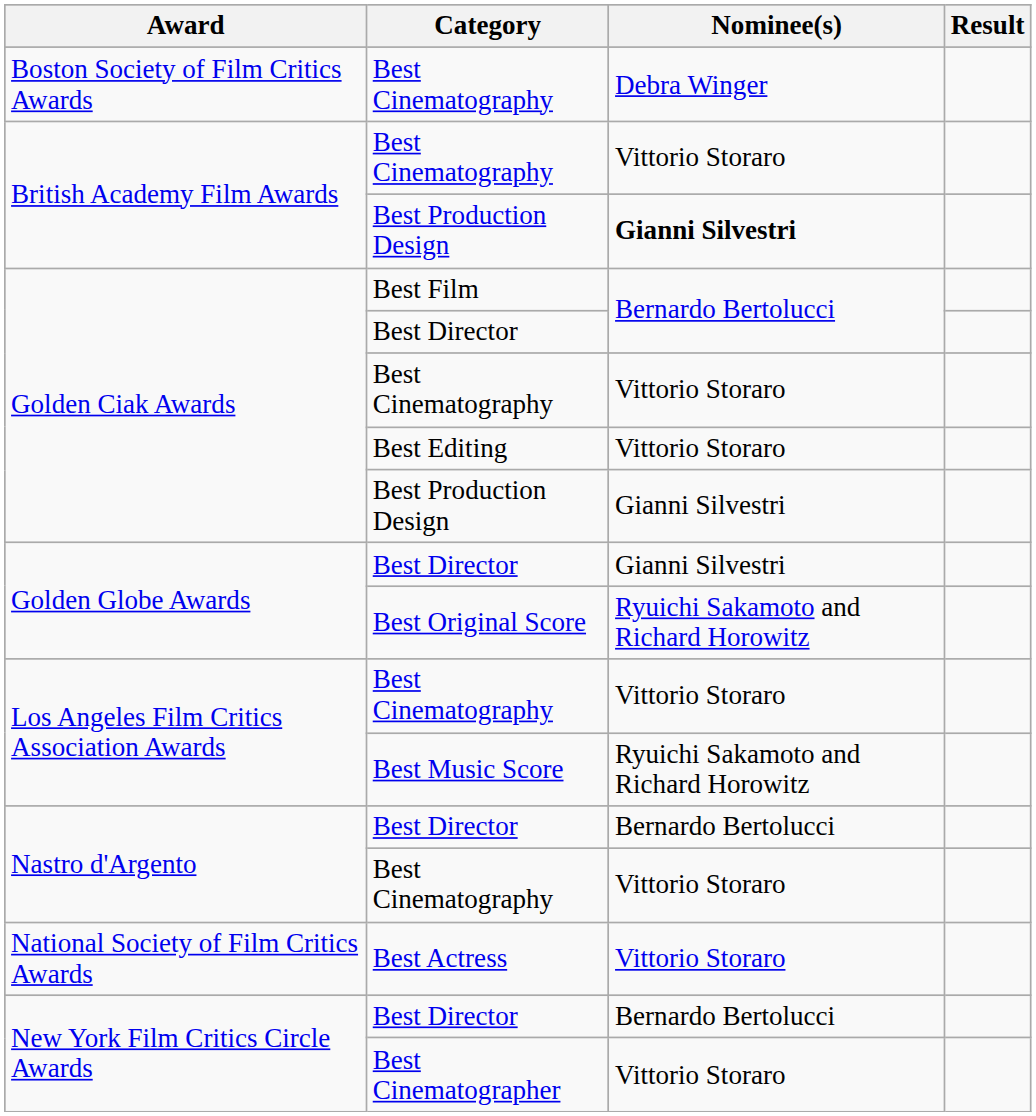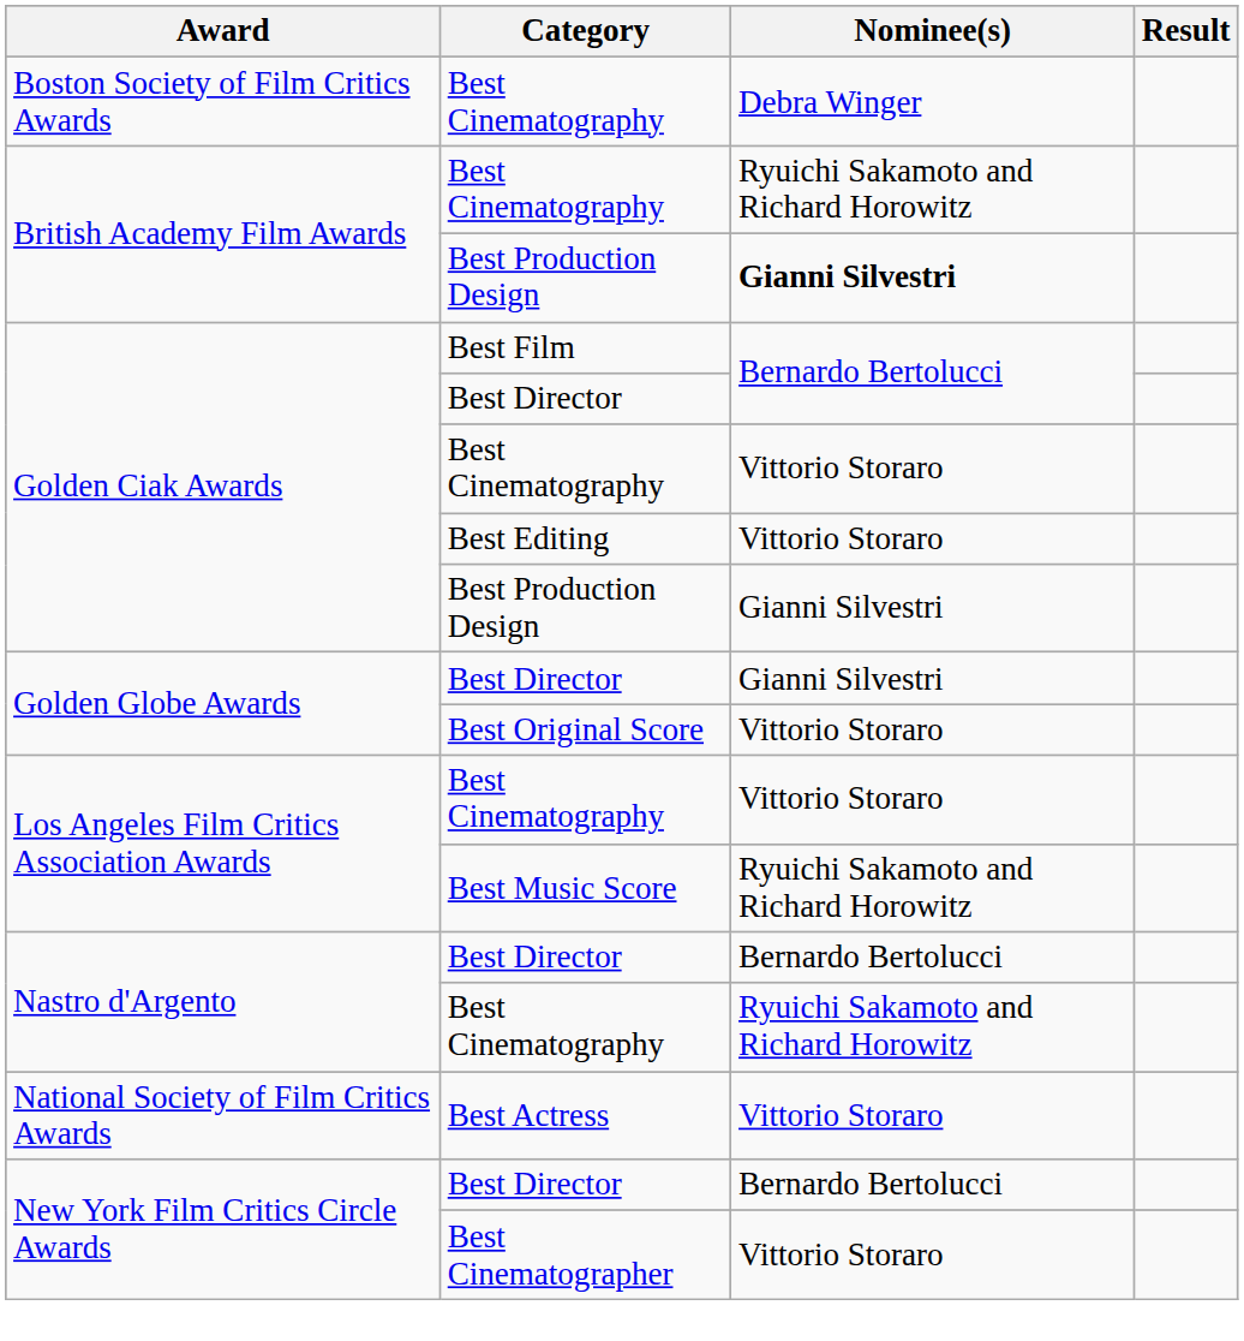British Academy Film Awards / Best Cinematography | Nominee(s): Vittorio Storaro -> Ryuichi Sakamoto and Richard Horowitz
Best Original Score | Nominee(s): Ryuichi Sakamoto and Richard Horowitz -> Vittorio Storaro
Nastro d'Argento / Best Cinematography | Nominee(s): Vittorio Storaro -> Ryuichi Sakamoto and Richard Horowitz
